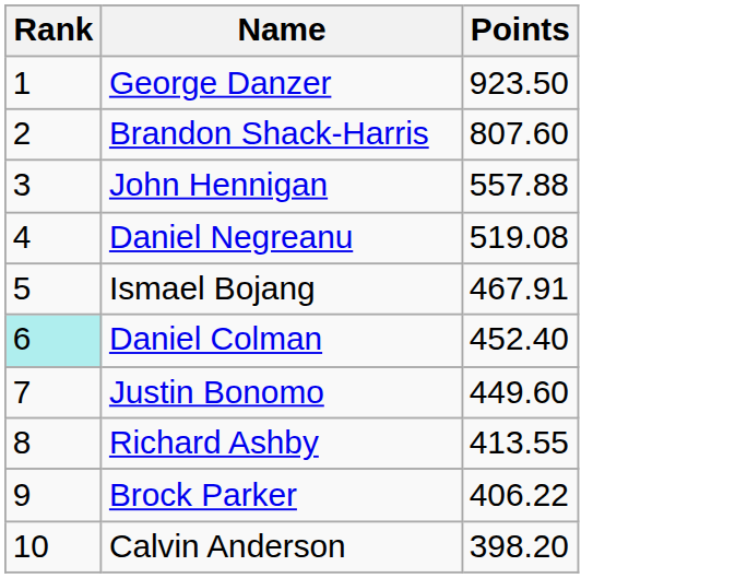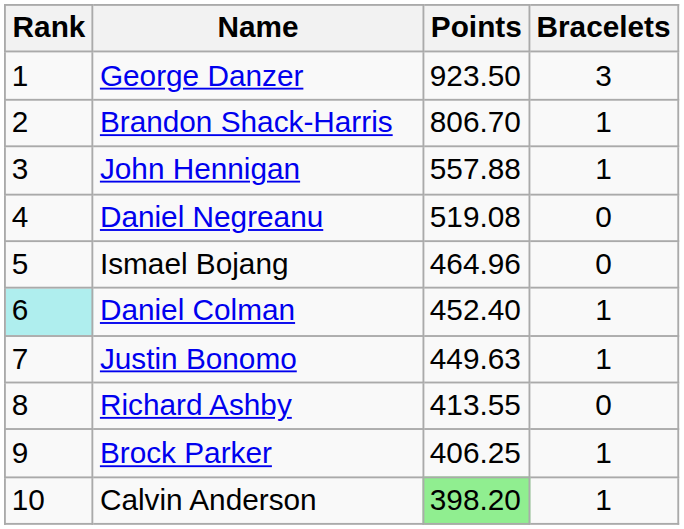+ column: Bracelets | 3 | 1 | 1 | 0 | 0 | 1 | 1 | 0 | 1 | 1
Brandon Shack-Harris | Points: 807.60 -> 806.70
Ismael Bojang | Points: 467.91 -> 464.96
Justin Bonomo | Points: 449.60 -> 449.63
Brock Parker | Points: 406.22 -> 406.25
Calvin Anderson | Points: no background -> lightgreen background
